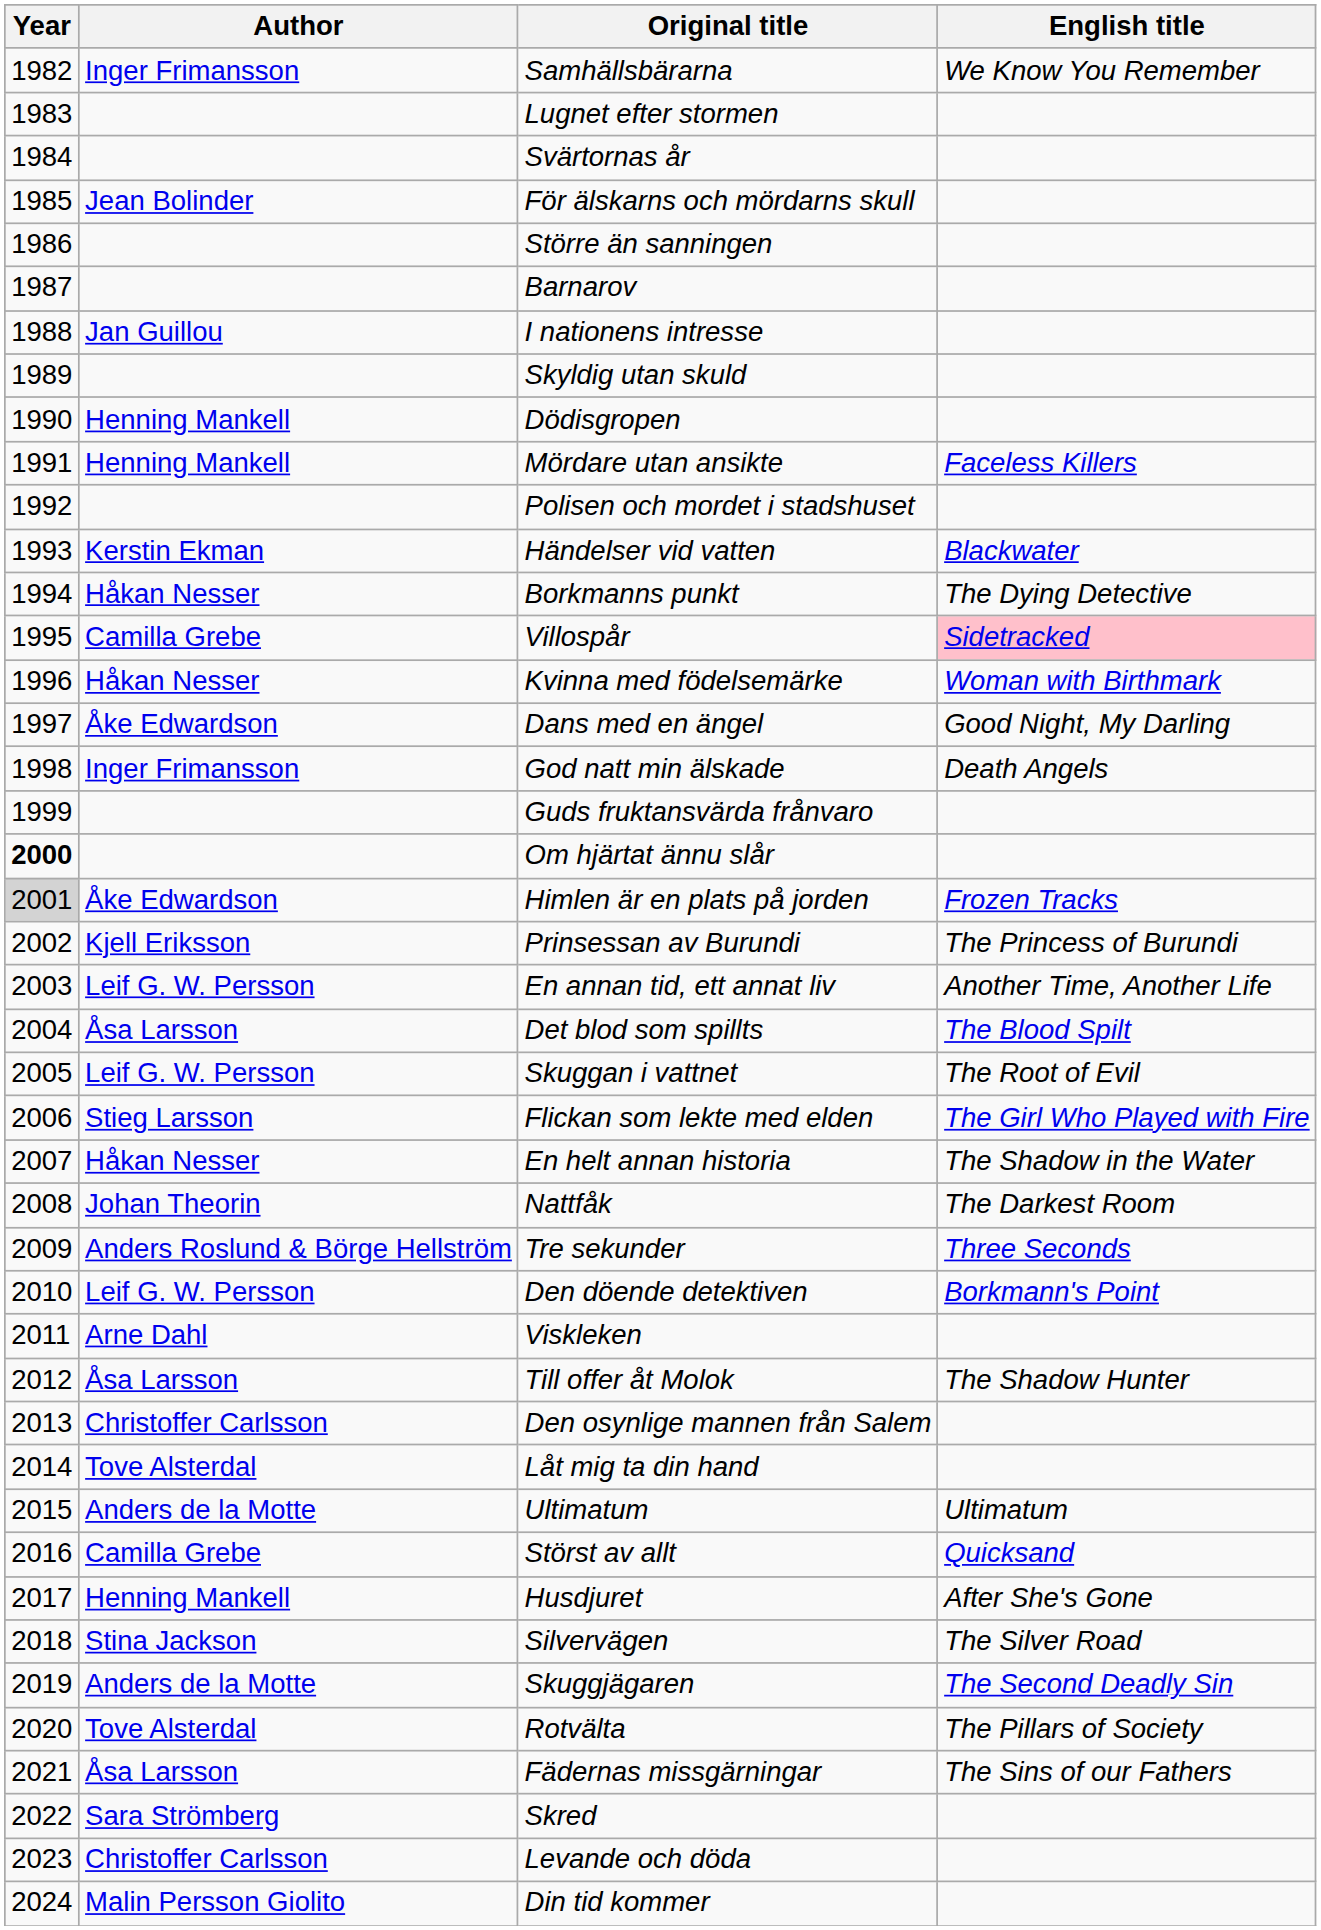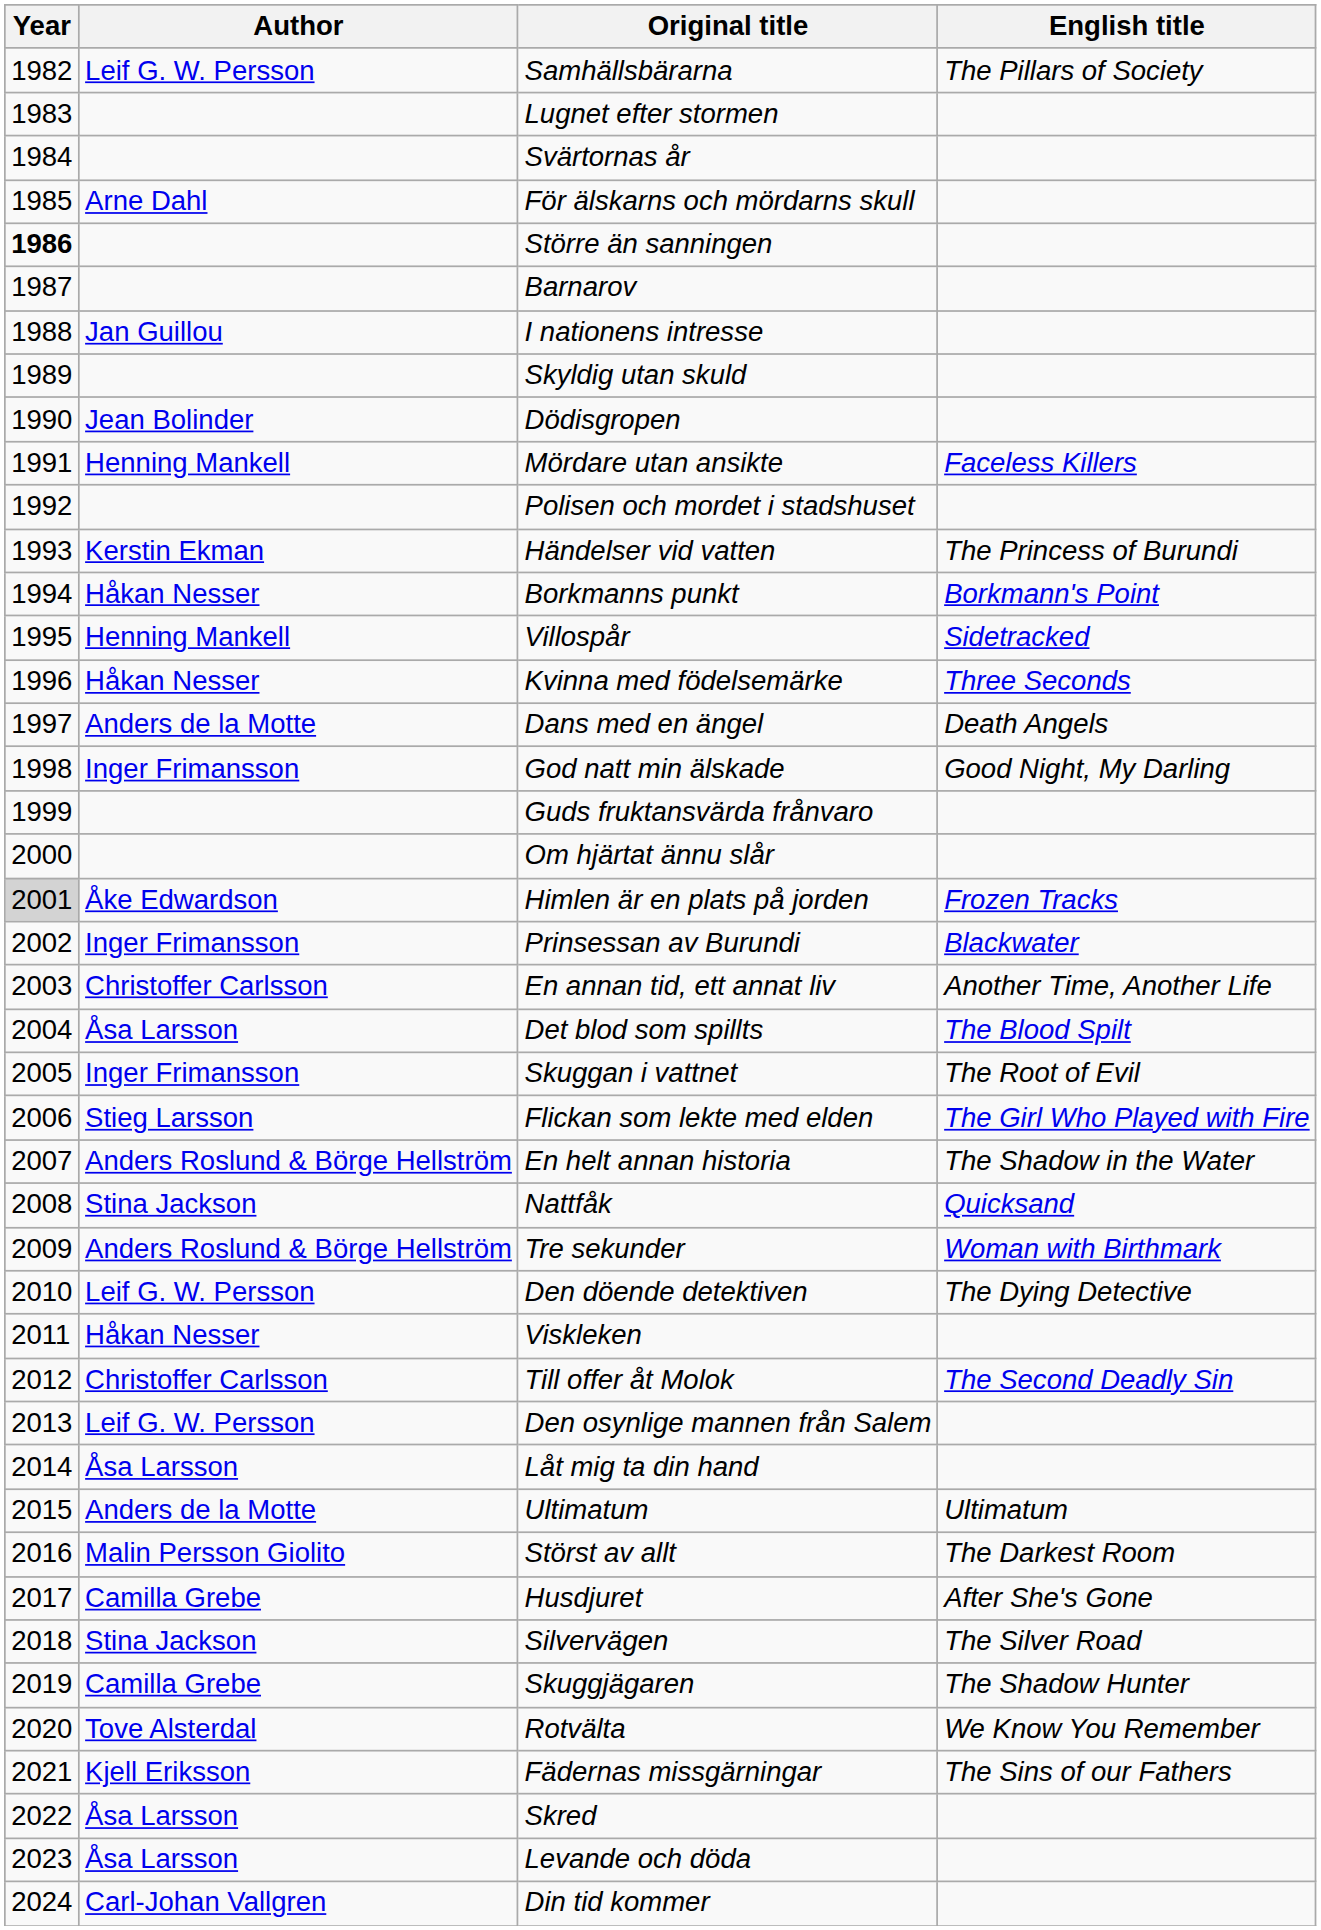Samhällsbärarna | Author: Inger Frimansson -> Leif G. W. Persson
Samhällsbärarna | English title: We Know You Remember -> The Pillars of Society
För älskarns och mördarns skull | Author: Jean Bolinder -> Arne Dahl
Större än sanningen | Year: normal -> bold
Dödisgropen | Author: Henning Mankell -> Jean Bolinder
Händelser vid vatten | English title: Blackwater -> The Princess of Burundi
Borkmanns punkt | English title: The Dying Detective -> Borkmann's Point
Villospår | Author: Camilla Grebe -> Henning Mankell
Villospår | English title: pink background -> no background
Kvinna med födelsemärke | English title: Woman with Birthmark -> Three Seconds
Dans med en ängel | Author: Åke Edwardson -> Anders de la Motte
Dans med en ängel | English title: Good Night, My Darling -> Death Angels
God natt min älskade | English title: Death Angels -> Good Night, My Darling
Om hjärtat ännu slår | Year: bold -> normal
Prinsessan av Burundi | Author: Kjell Eriksson -> Inger Frimansson
Prinsessan av Burundi | English title: The Princess of Burundi -> Blackwater
En annan tid, ett annat liv | Author: Leif G. W. Persson -> Christoffer Carlsson
Skuggan i vattnet | Author: Leif G. W. Persson -> Inger Frimansson
En helt annan historia | Author: Håkan Nesser -> Anders Roslund & Börge Hellström
Nattfåk | Author: Johan Theorin -> Stina Jackson
Nattfåk | English title: The Darkest Room -> Quicksand
Tre sekunder | English title: Three Seconds -> Woman with Birthmark
Den döende detektiven | English title: Borkmann's Point -> The Dying Detective
Viskleken | Author: Arne Dahl -> Håkan Nesser
Till offer åt Molok | Author: Åsa Larsson -> Christoffer Carlsson
Till offer åt Molok | English title: The Shadow Hunter -> The Second Deadly Sin
Den osynlige mannen från Salem | Author: Christoffer Carlsson -> Leif G. W. Persson
Låt mig ta din hand | Author: Tove Alsterdal -> Åsa Larsson
Störst av allt | Author: Camilla Grebe -> Malin Persson Giolito
Störst av allt | English title: Quicksand -> The Darkest Room
Husdjuret | Author: Henning Mankell -> Camilla Grebe
Skuggjägaren | Author: Anders de la Motte -> Camilla Grebe
Skuggjägaren | English title: The Second Deadly Sin -> The Shadow Hunter
Rotvälta | English title: The Pillars of Society -> We Know You Remember
Fädernas missgärningar | Author: Åsa Larsson -> Kjell Eriksson
Skred | Author: Sara Strömberg -> Åsa Larsson
Levande och döda | Author: Christoffer Carlsson -> Åsa Larsson
Din tid kommer | Author: Malin Persson Giolito -> Carl-Johan Vallgren
